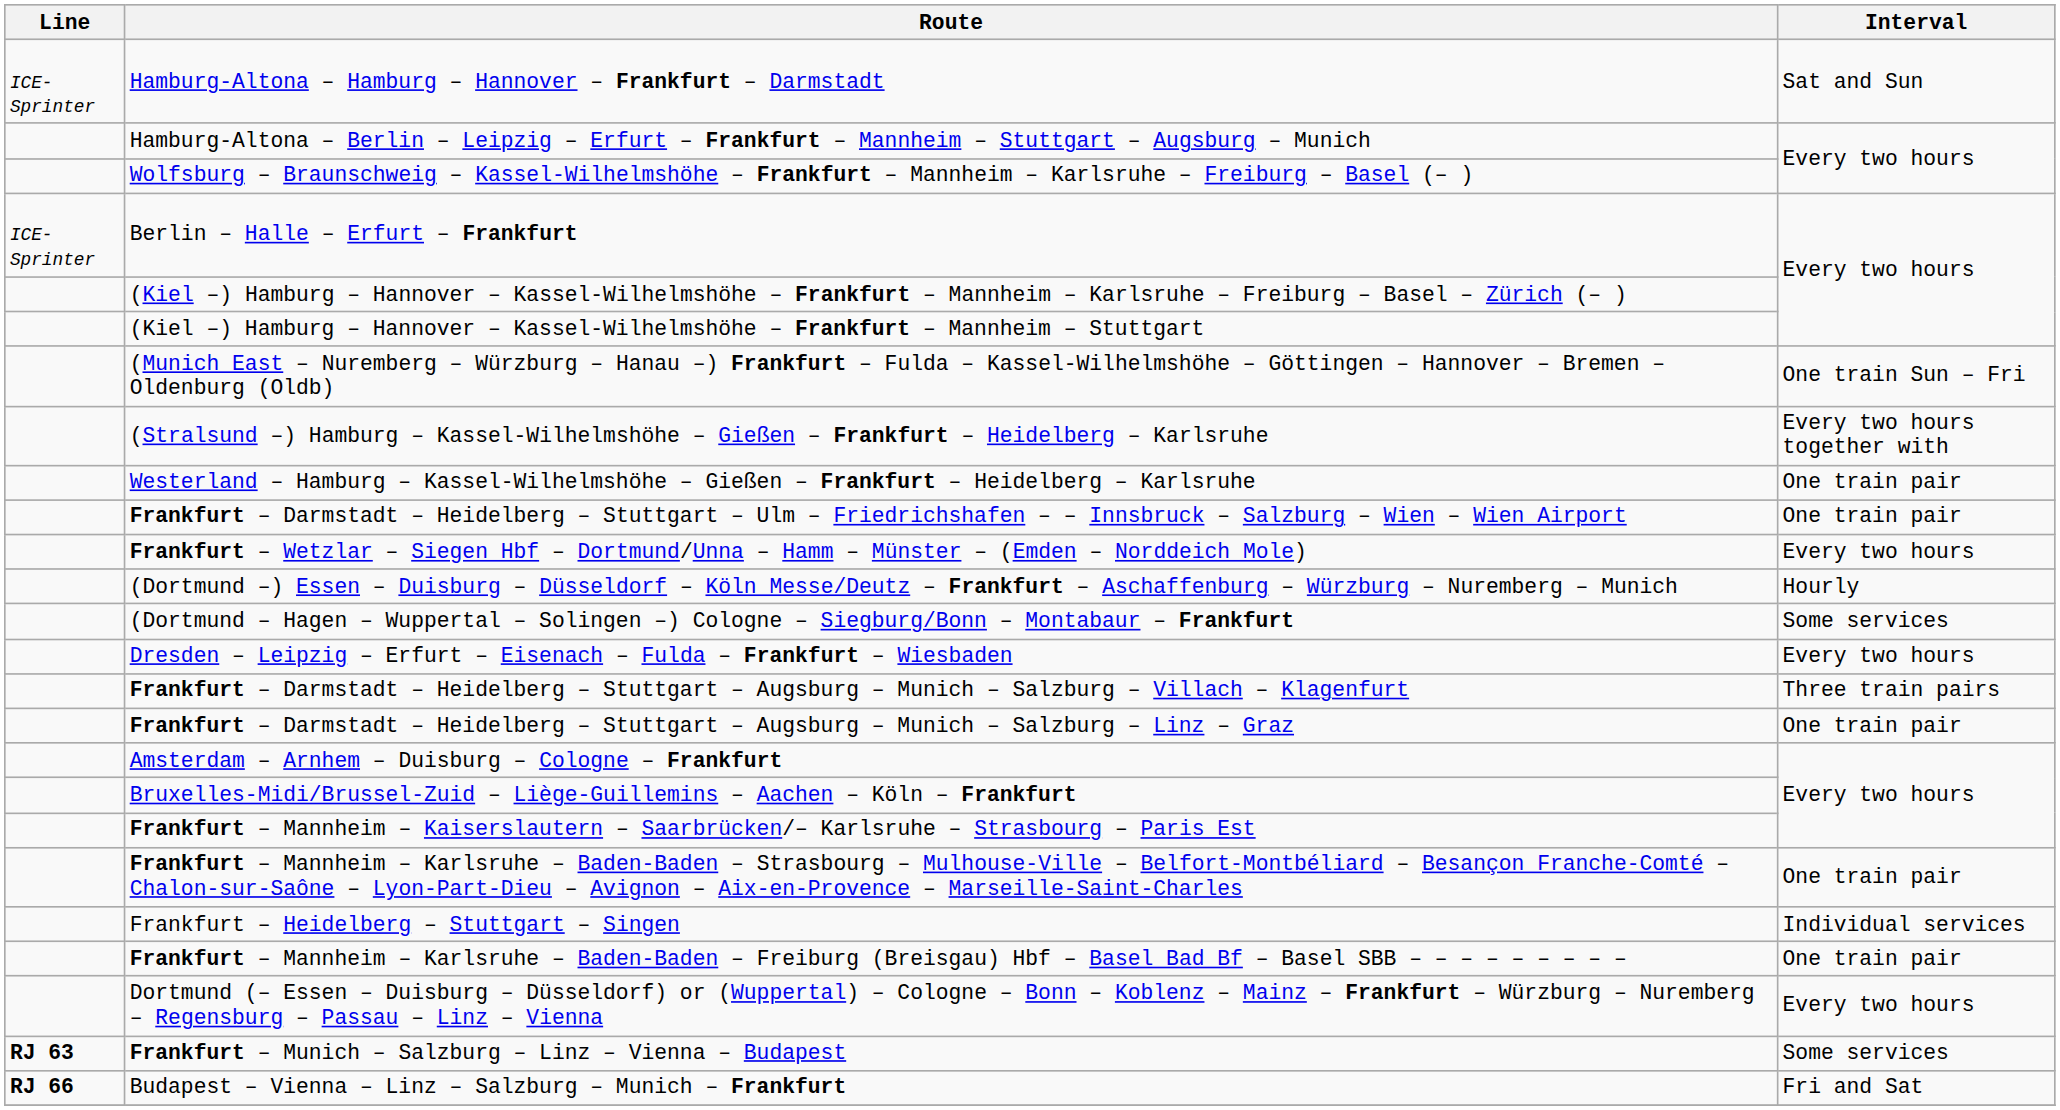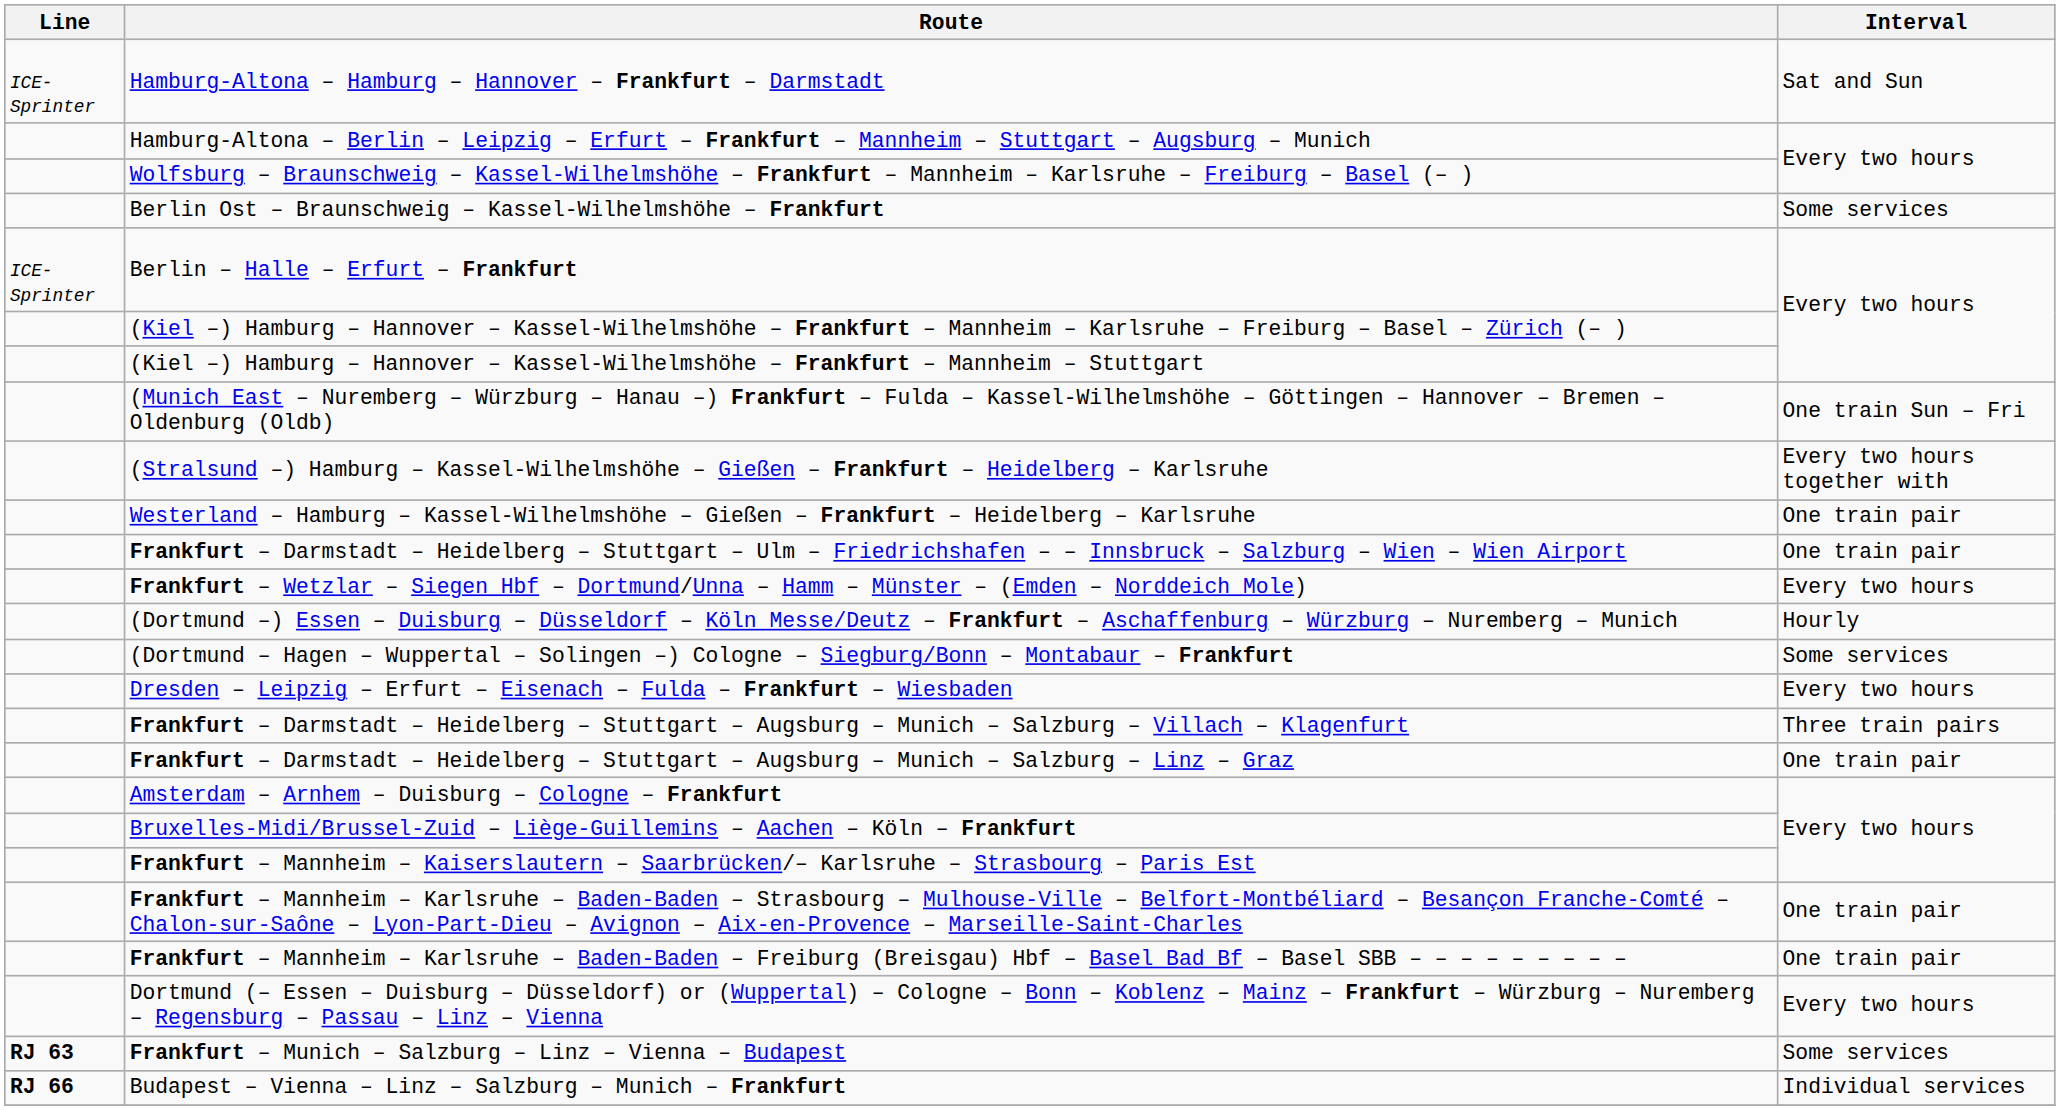+ row: Berlin Ost – Braunschweig – Kassel-Wilhelmshöhe – Frankfurt | Some services
- row: Frankfurt – Heidelberg – Stuttgart – Singen | Individual services
Budapest – Vienna – Linz – Salzburg – Munich – Frankfurt | Interval: Fri and Sat -> Individual services
